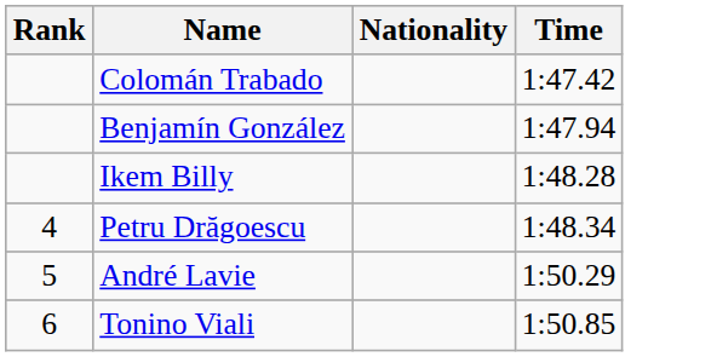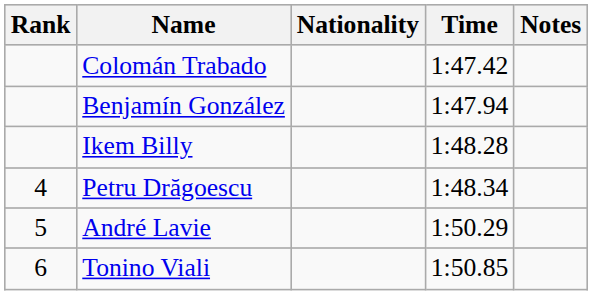+ column: Notes
